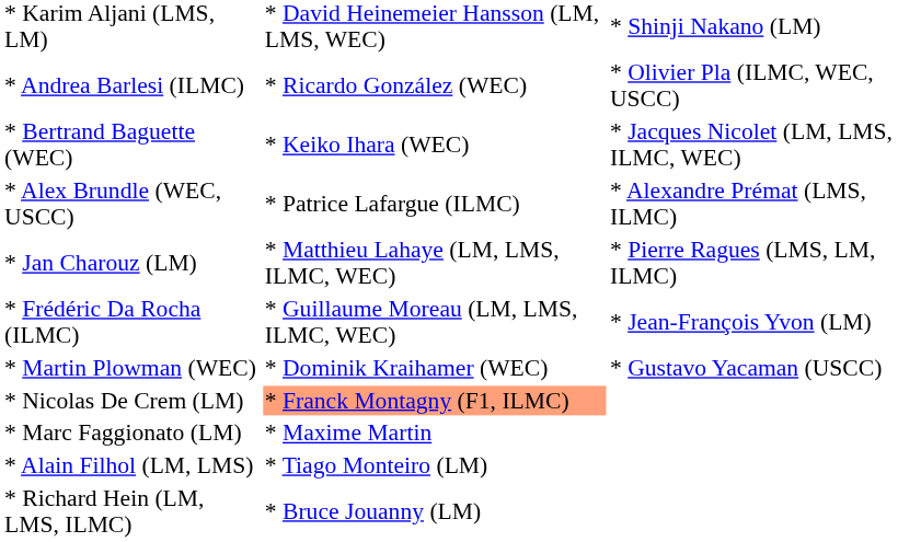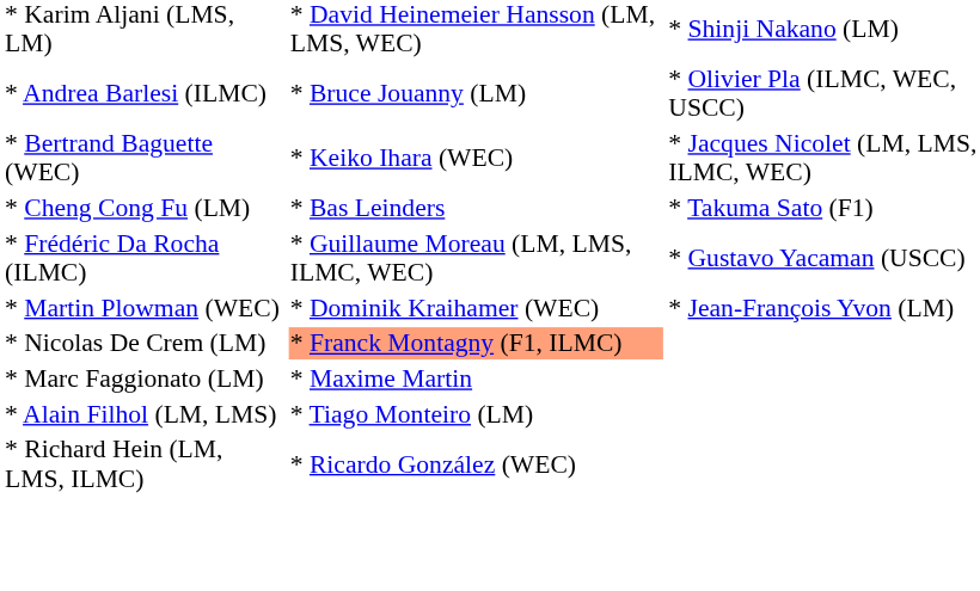* Andrea Barlesi (ILMC) | column 2: * Ricardo González (WEC) -> * Bruce Jouanny (LM)
- row: * Alex Brundle (WEC, USCC) | * Patrice Lafargue (ILMC) | * Alexandre Prémat (LMS, ILMC)
- row: * Jan Charouz (LM) | * Matthieu Lahaye (LM, LMS, ILMC, WEC) | * Pierre Ragues (LMS, LM, ILMC)
+ row: * Cheng Cong Fu (LM) | * Bas Leinders | * Takuma Sato (F1)
* Frédéric Da Rocha (ILMC) | column 3: * Jean-François Yvon (LM) -> * Gustavo Yacaman (USCC)
* Martin Plowman (WEC) | column 3: * Gustavo Yacaman (USCC) -> * Jean-François Yvon (LM)
* Richard Hein (LM, LMS, ILMC) | column 2: * Bruce Jouanny (LM) -> * Ricardo González (WEC)
